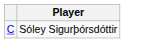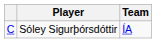+ column: Team | ÍA
